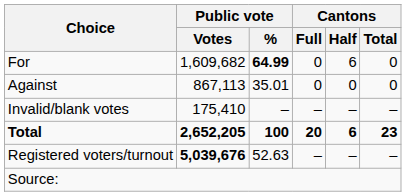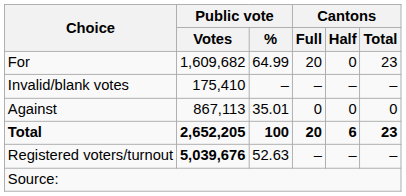For | Public vote / %: bold -> normal
For | Cantons / Full: 0 -> 20
For | Cantons / Half: 6 -> 0
For | Cantons / Total: 0 -> 23
rows swapped: Against <-> Invalid/blank votes
